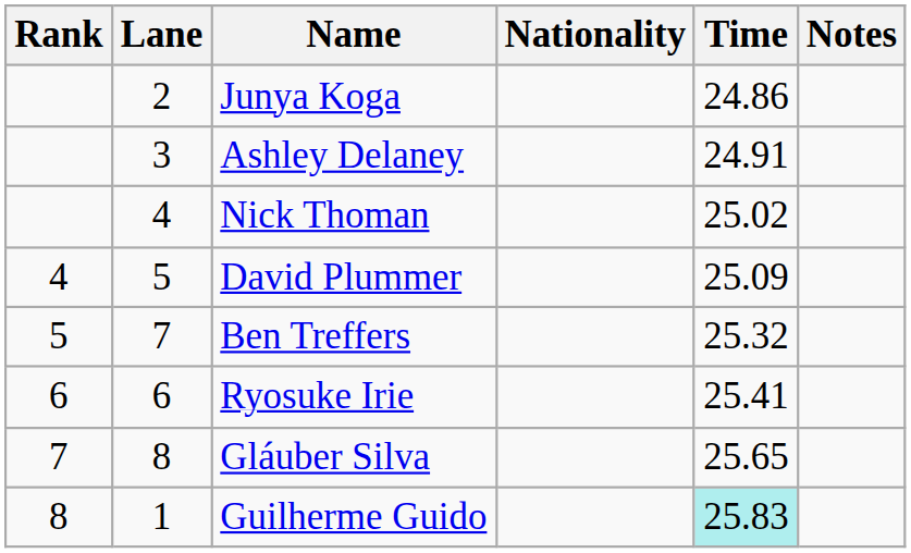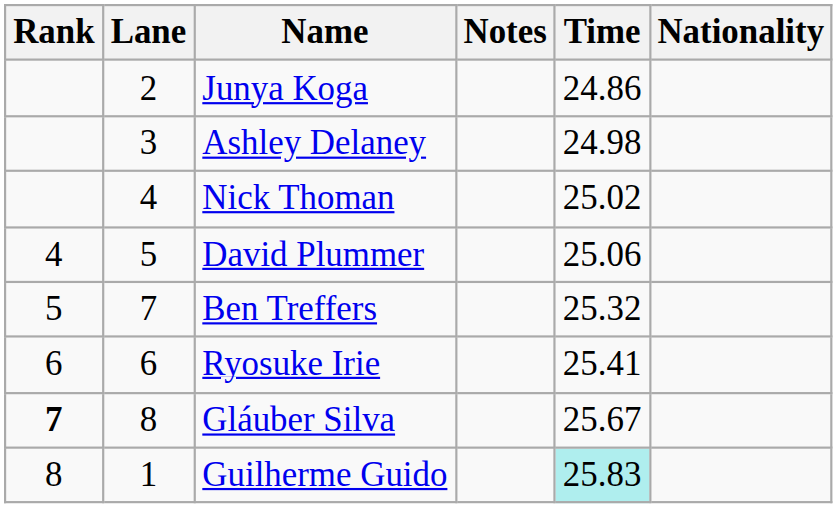columns swapped: Nationality <-> Notes
Ashley Delaney | Time: 24.91 -> 24.98
David Plummer | Time: 25.09 -> 25.06
Gláuber Silva | Rank: normal -> bold
Gláuber Silva | Time: 25.65 -> 25.67
